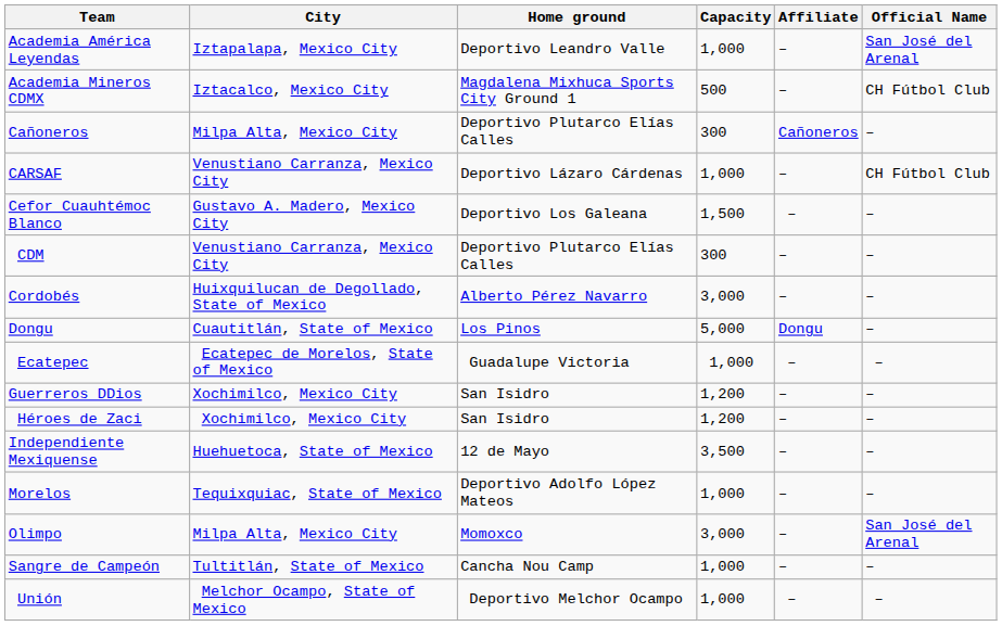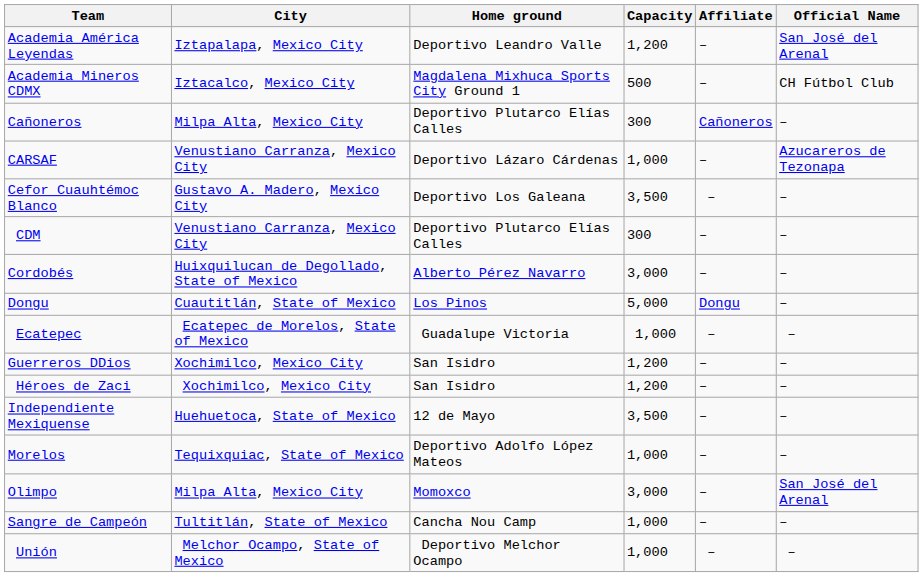Academia América Leyendas | Capacity: 1,000 -> 1,200
CARSAF | Official Name: CH Fútbol Club -> Azucareros de Tezonapa
Cefor Cuauhtémoc Blanco | Capacity: 1,500 -> 3,500
